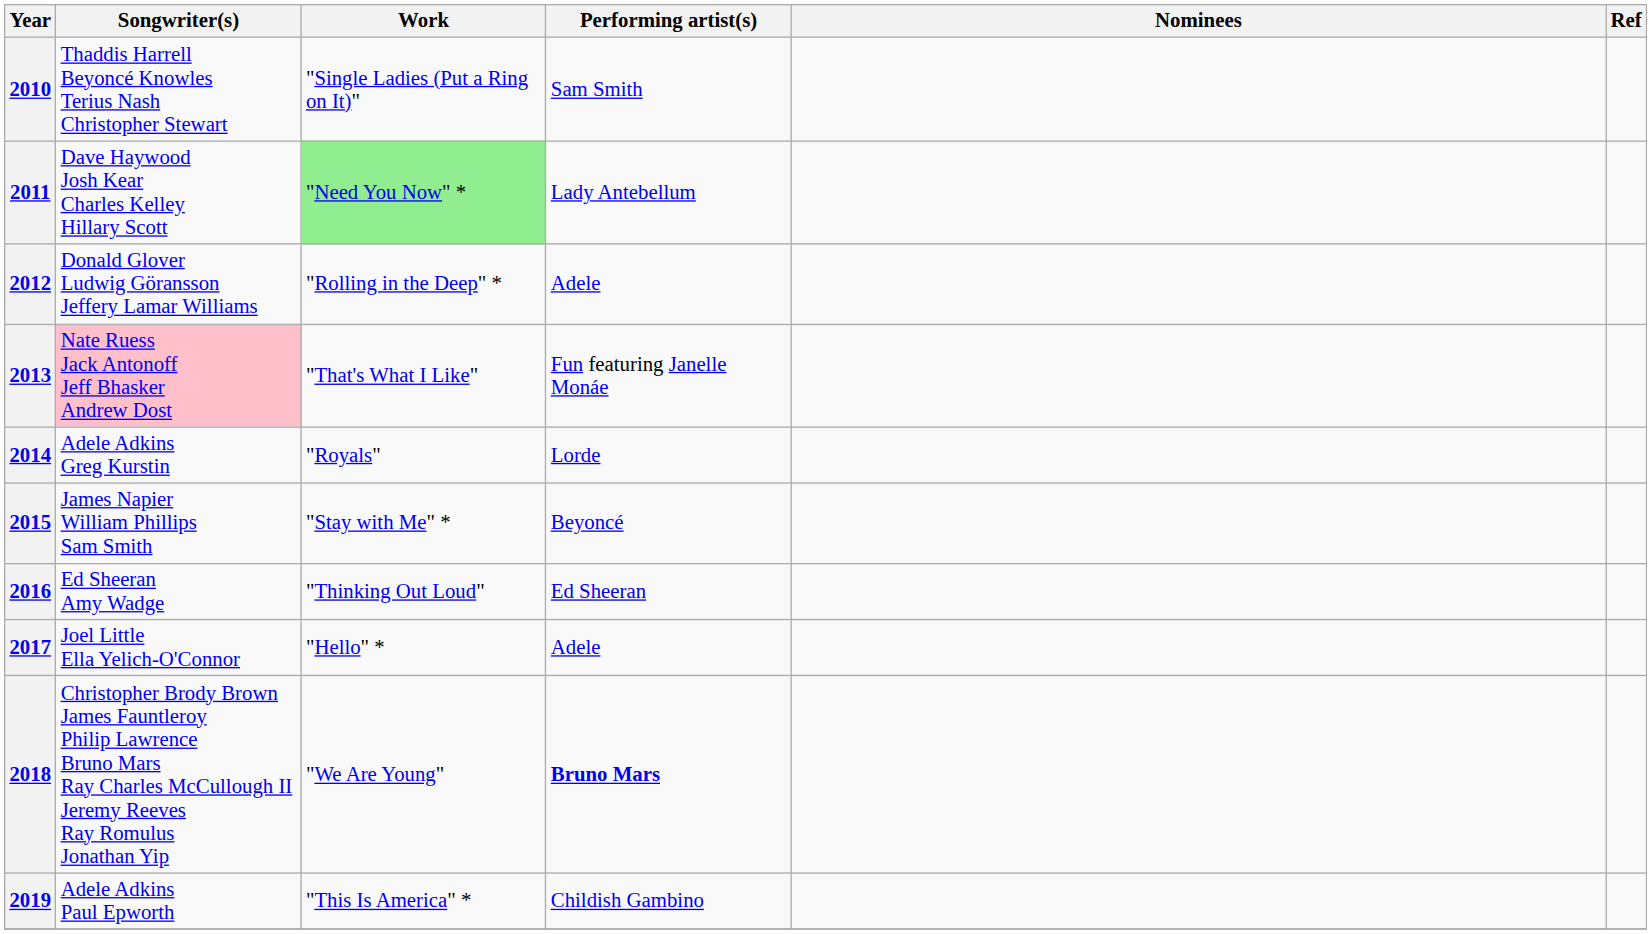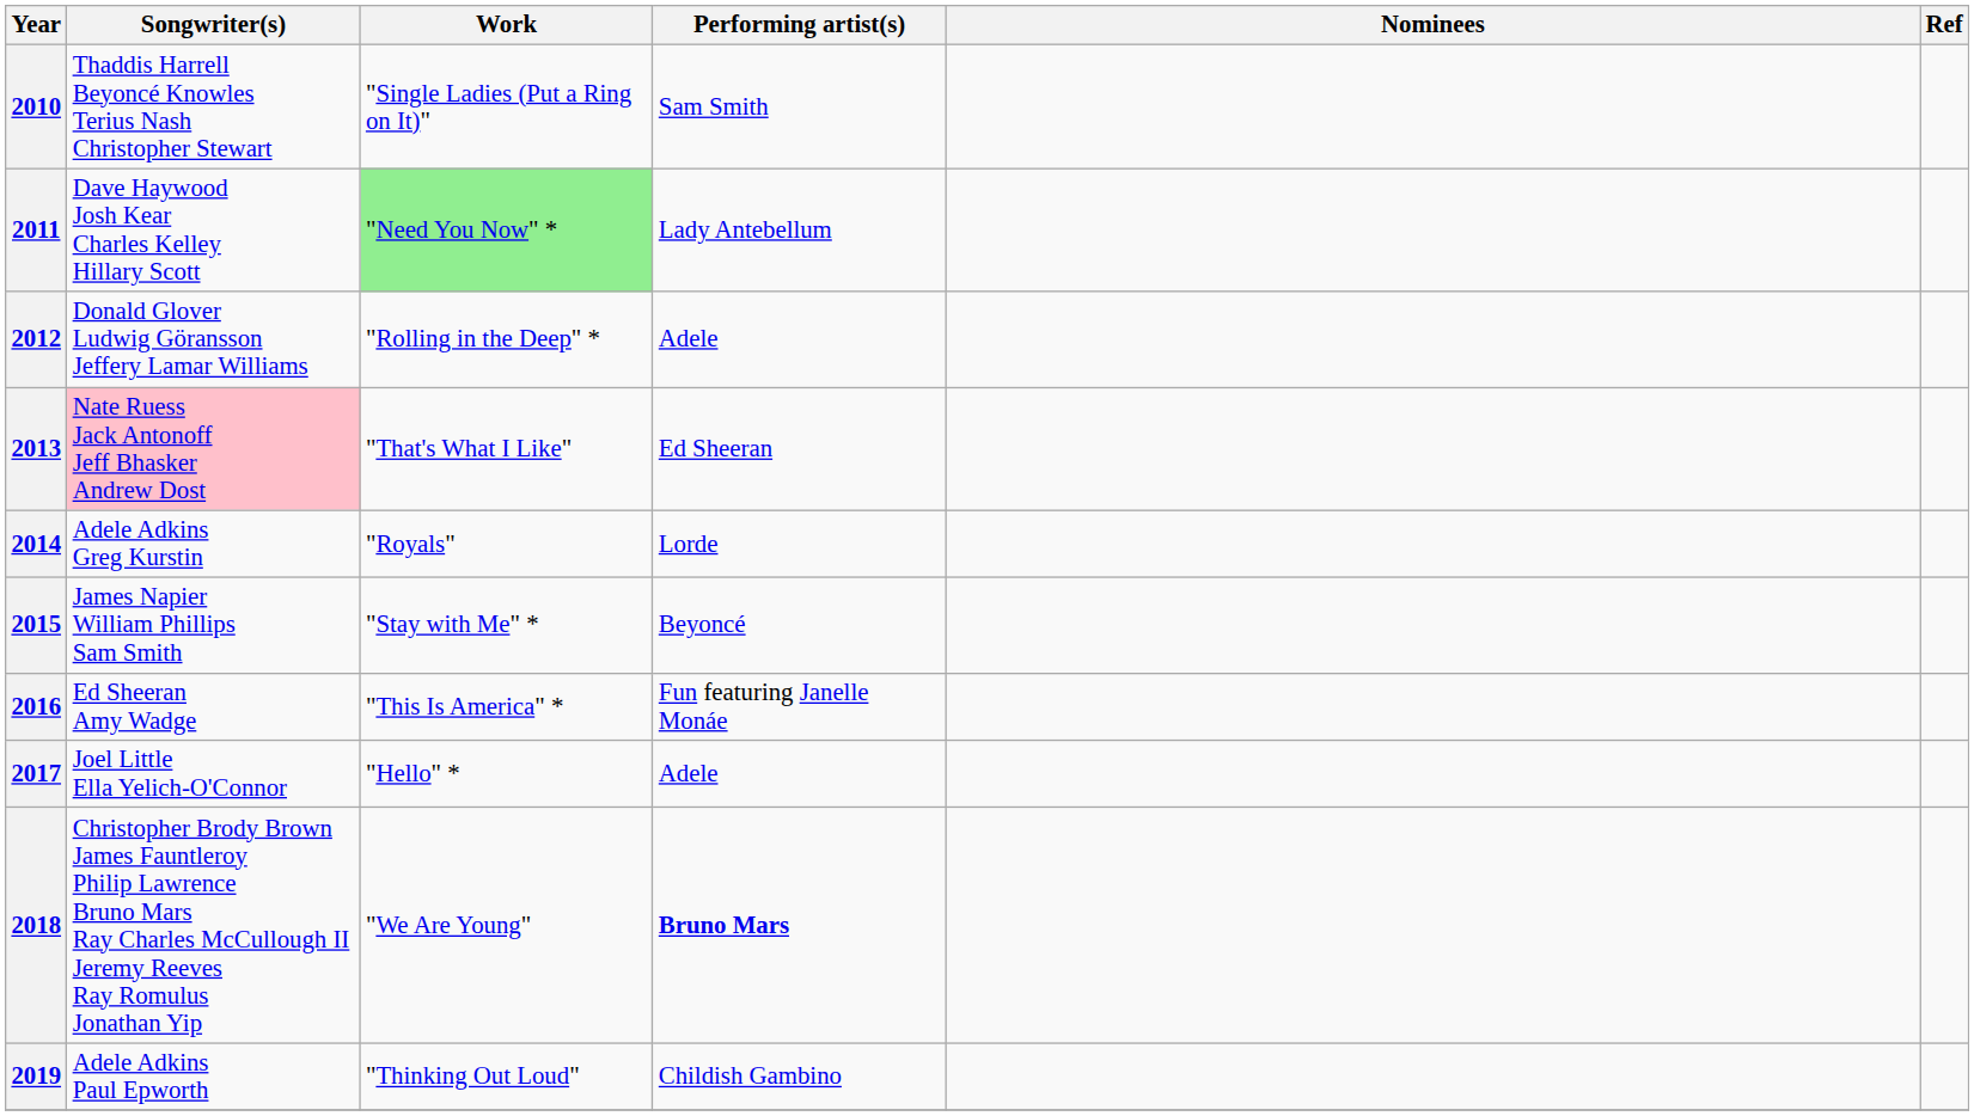2013 | Performing artist(s): Fun featuring Janelle Monáe -> Ed Sheeran
2016 | Work: "Thinking Out Loud" -> "This Is America" *
2016 | Performing artist(s): Ed Sheeran -> Fun featuring Janelle Monáe
2019 | Work: "This Is America" * -> "Thinking Out Loud"
